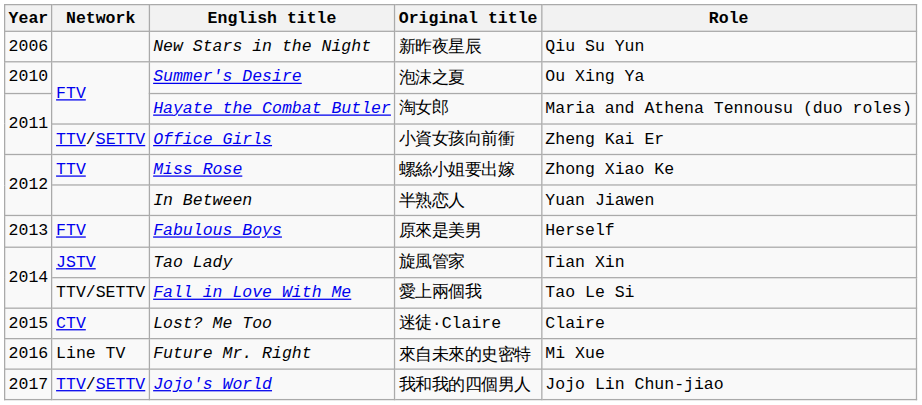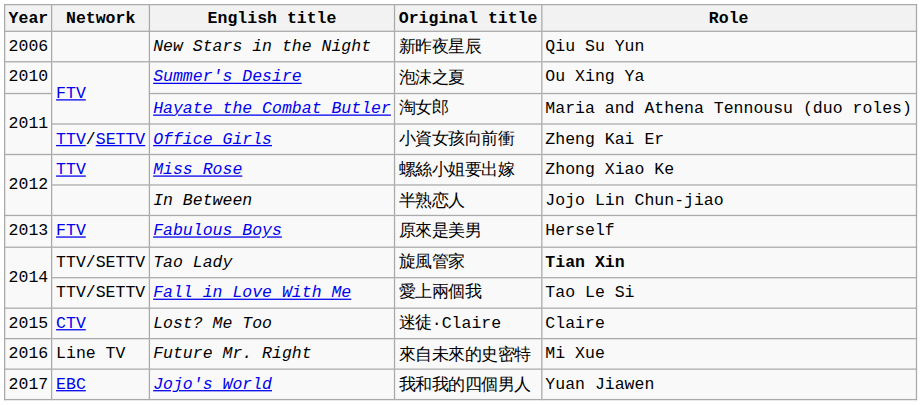In Between | Role: Yuan Jiawen -> Jojo Lin Chun-jiao
Tao Lady | Network: JSTV -> TTV/SETTV
Tao Lady | Role: normal -> bold
Jojo's World | Network: TTV/SETTV -> EBC
Jojo's World | Role: Jojo Lin Chun-jiao -> Yuan Jiawen
